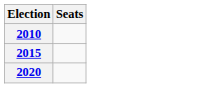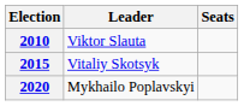+ column: Leader | Viktor Slauta | Vitaliy Skotsyk | Mykhailo Poplavskyi
